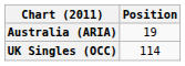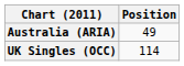Australia (ARIA) | Position: 19 -> 49
